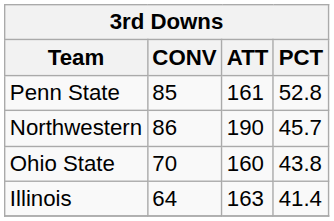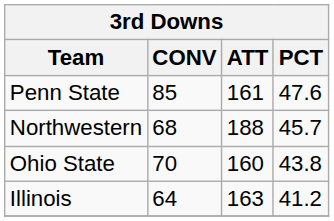Penn State | PCT: 52.8 -> 47.6
Northwestern | CONV: 86 -> 68
Northwestern | ATT: 190 -> 188
Illinois | PCT: 41.4 -> 41.2
